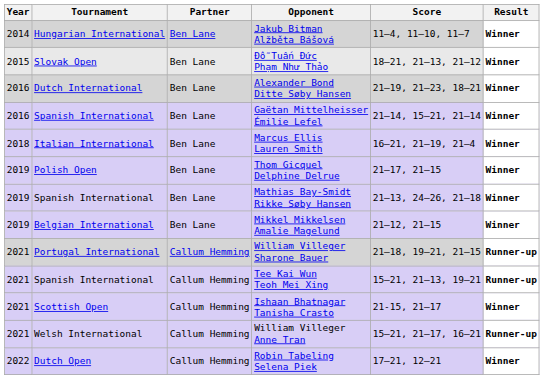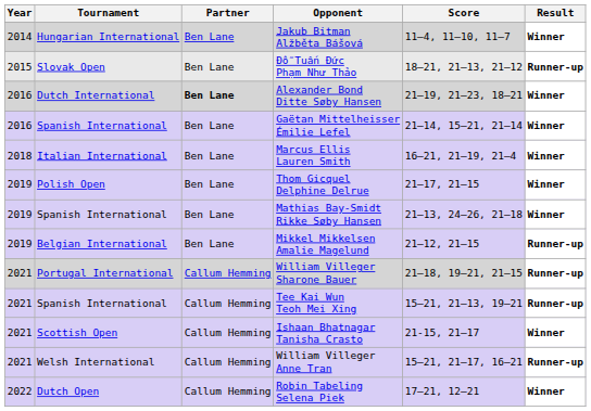Đỗ Tuấn Đức Phạm Như Thảo | Result: Winner -> Runner-up
Alexander Bond Ditte Søby Hansen | Partner: normal -> bold
Mikkel Mikkelsen Amalie Magelund | Result: Winner -> Runner-up
